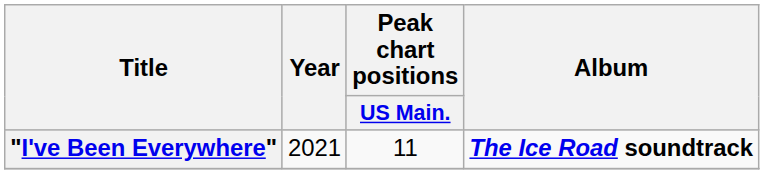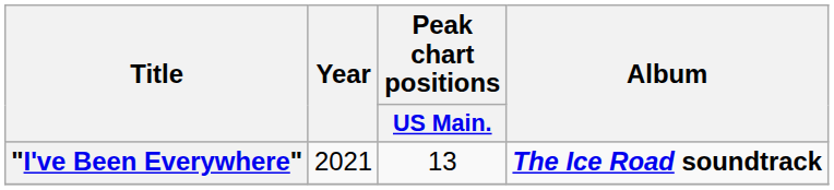"I've Been Everywhere" | Peak chart positions / US Main.: 11 -> 13
